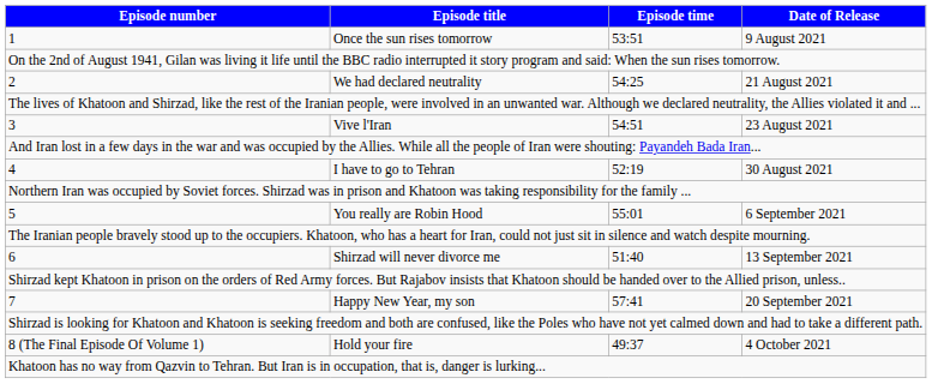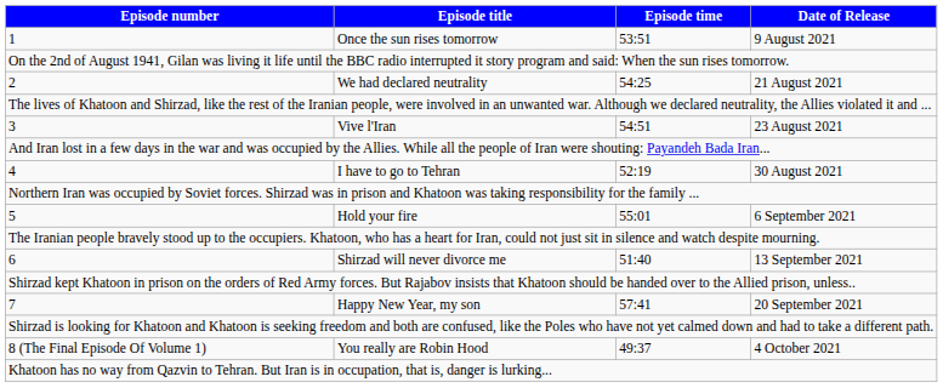5 | Episode title: You really are Robin Hood -> Hold your fire
8 (The Final Episode Of Volume 1) | Episode title: Hold your fire -> You really are Robin Hood
